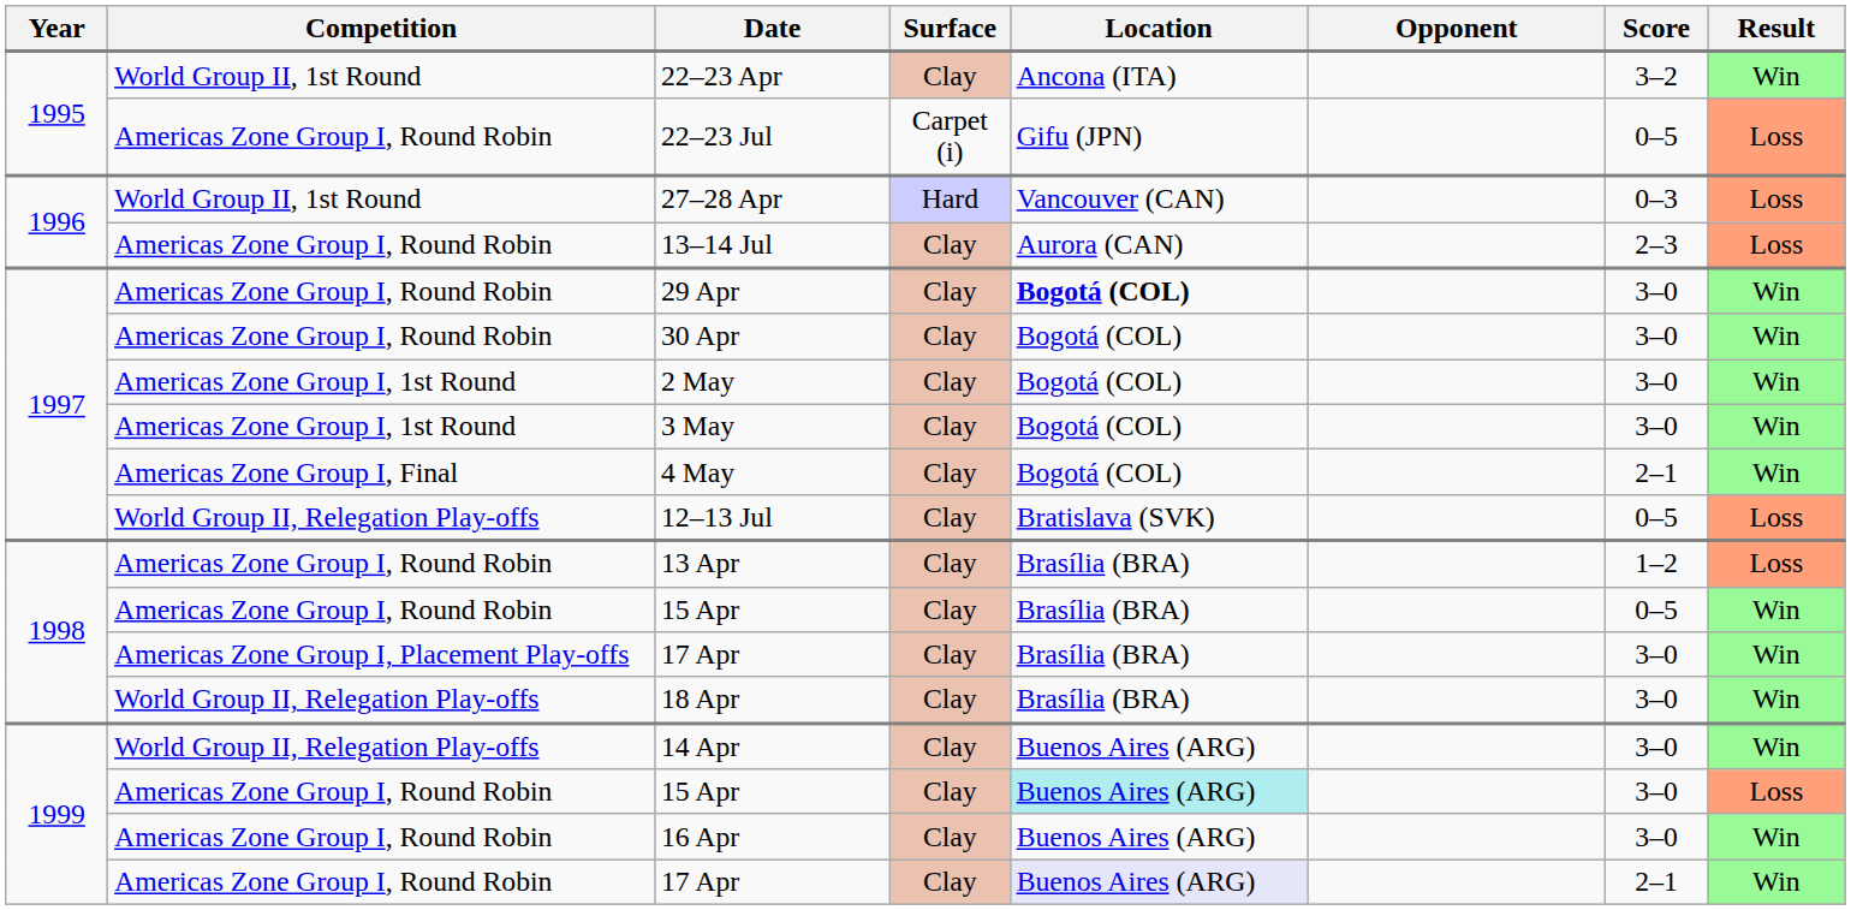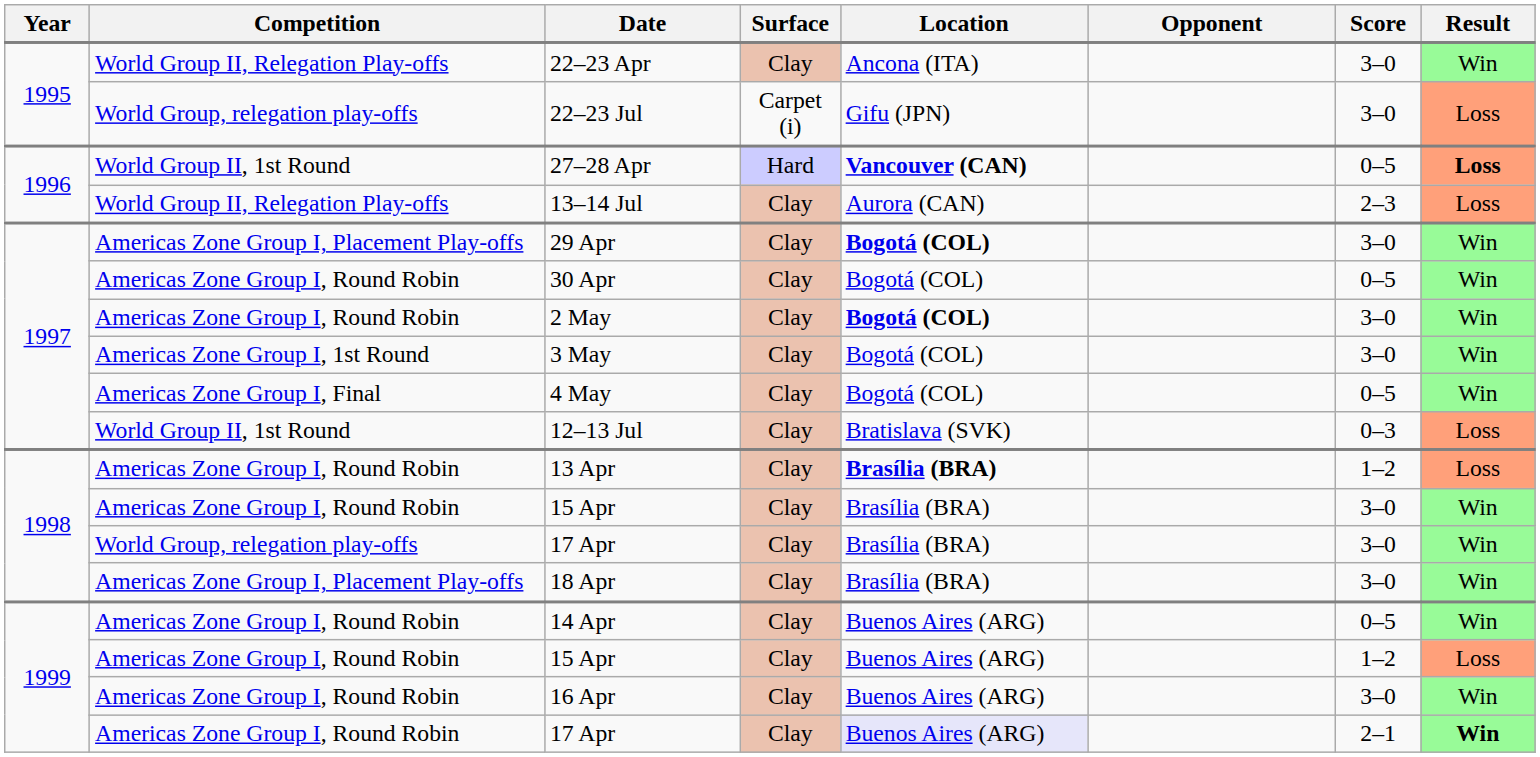22–23 Apr | Competition: World Group II, 1st Round -> World Group II, Relegation Play-offs
22–23 Apr | Score: 3–2 -> 3–0
22–23 Jul | Competition: Americas Zone Group I, Round Robin -> World Group, relegation play-offs
22–23 Jul | Score: 0–5 -> 3–0
27–28 Apr | Location: normal -> bold
27–28 Apr | Score: 0–3 -> 0–5
27–28 Apr | Result: normal -> bold
13–14 Jul | Competition: Americas Zone Group I, Round Robin -> World Group II, Relegation Play-offs
29 Apr | Competition: Americas Zone Group I, Round Robin -> Americas Zone Group I, Placement Play-offs
30 Apr | Score: 3–0 -> 0–5
2 May | Competition: Americas Zone Group I, 1st Round -> Americas Zone Group I, Round Robin
2 May | Location: normal -> bold
4 May | Score: 2–1 -> 0–5
12–13 Jul | Competition: World Group II, Relegation Play-offs -> World Group II, 1st Round
12–13 Jul | Score: 0–5 -> 0–3
13 Apr | Location: normal -> bold
1998 / 15 Apr | Score: 0–5 -> 3–0
1998 / 17 Apr | Competition: Americas Zone Group I, Placement Play-offs -> World Group, relegation play-offs
18 Apr | Competition: World Group II, Relegation Play-offs -> Americas Zone Group I, Placement Play-offs
14 Apr | Competition: World Group II, Relegation Play-offs -> Americas Zone Group I, Round Robin
14 Apr | Score: 3–0 -> 0–5
1999 / 15 Apr | Location: paleturquoise background -> no background
1999 / 15 Apr | Score: 3–0 -> 1–2
1999 / 17 Apr | Result: normal -> bold
